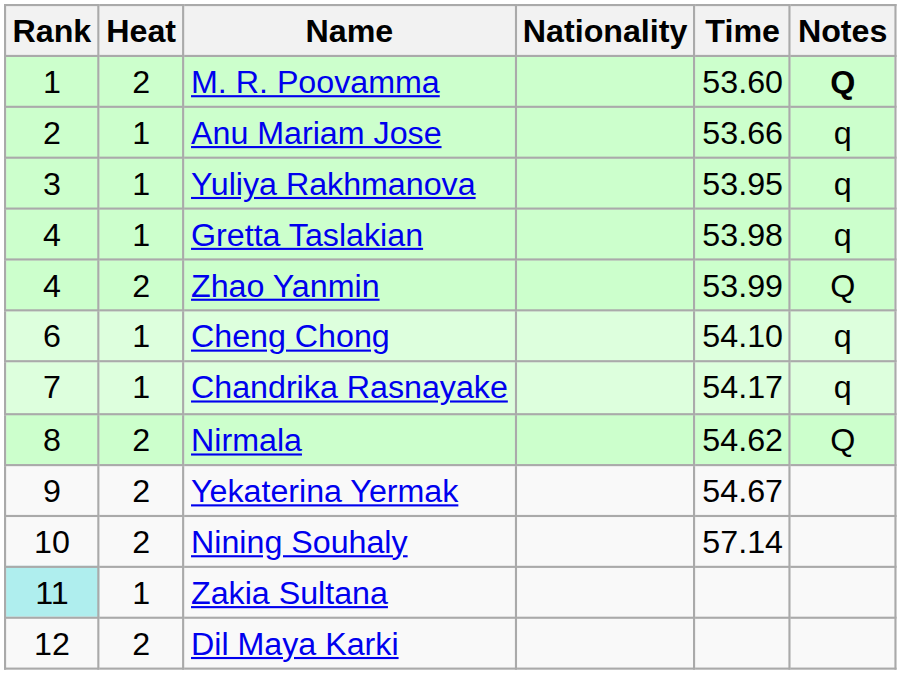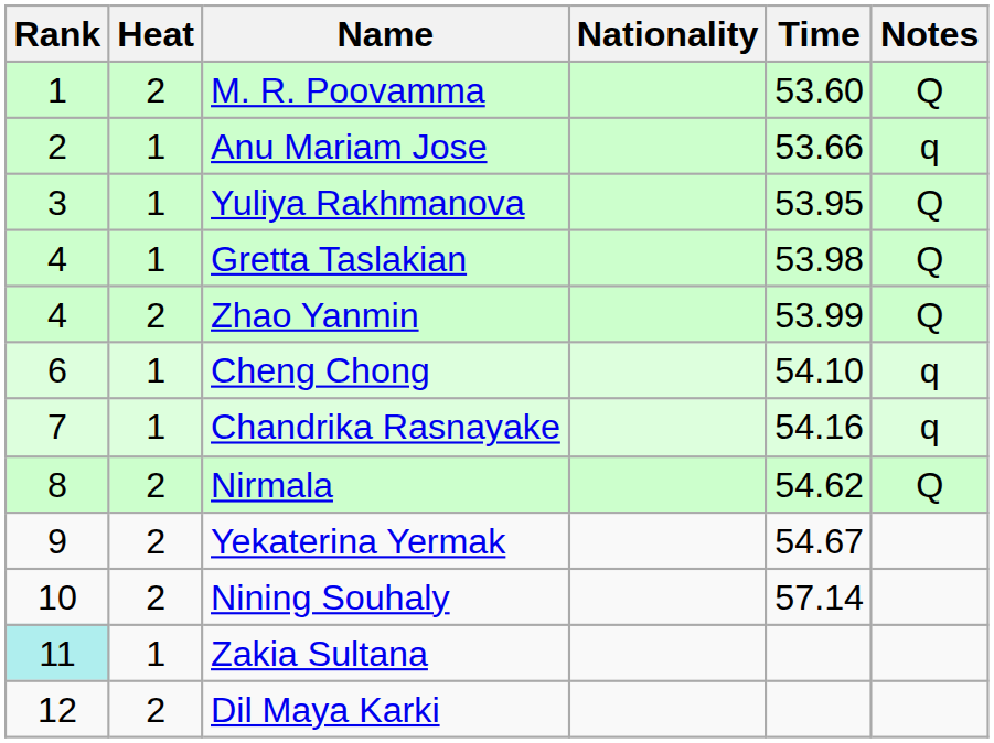M. R. Poovamma | Notes: bold -> normal
Yuliya Rakhmanova | Notes: q -> Q
Gretta Taslakian | Notes: q -> Q
Chandrika Rasnayake | Time: 54.17 -> 54.16
